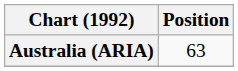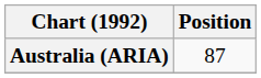Australia (ARIA) | Position: 63 -> 87
